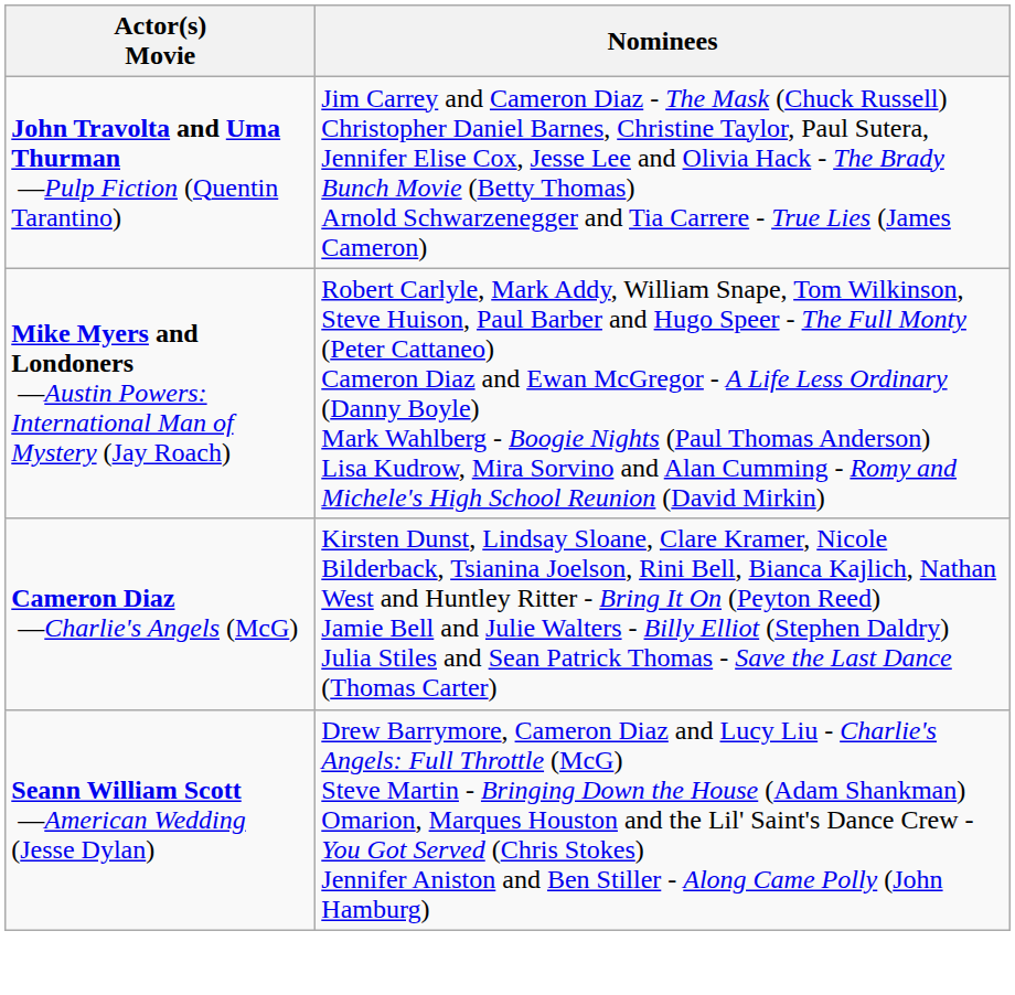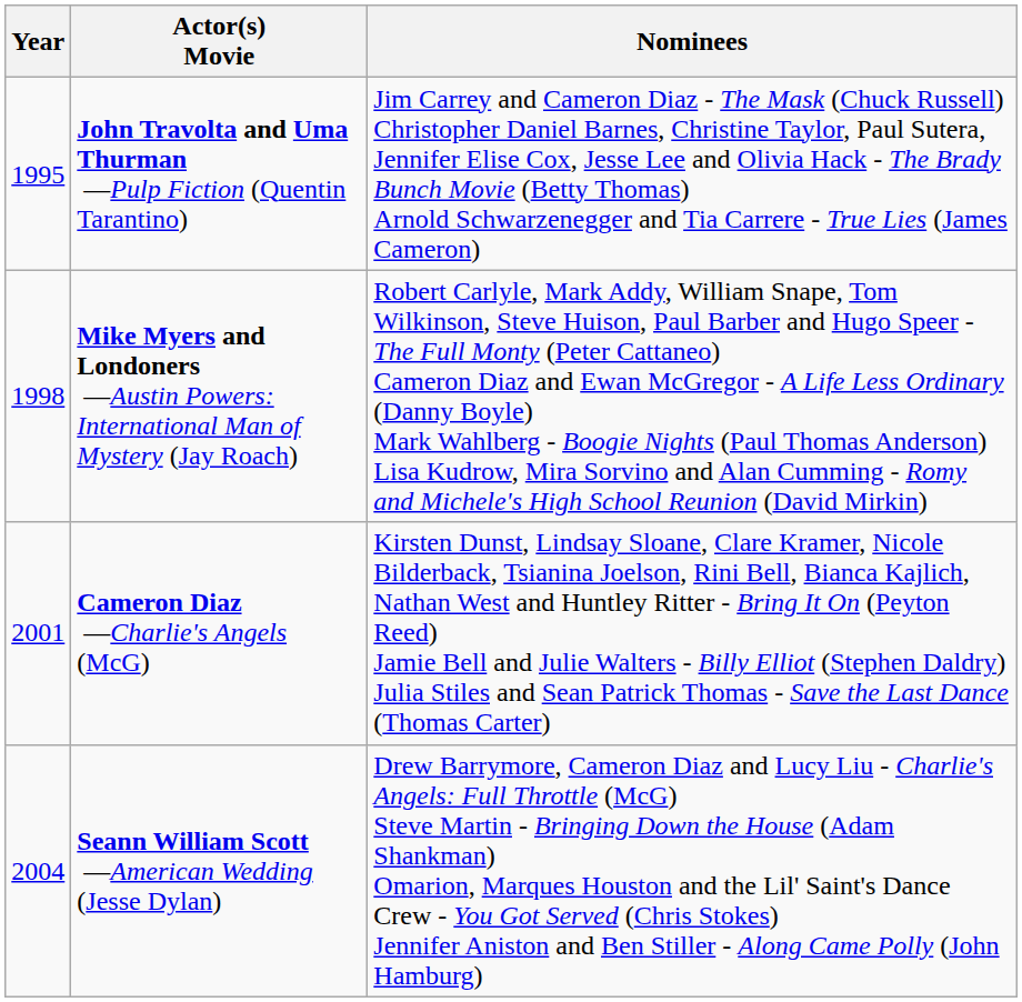+ column: Year | 1995 | 1998 | 2001 | 2004
